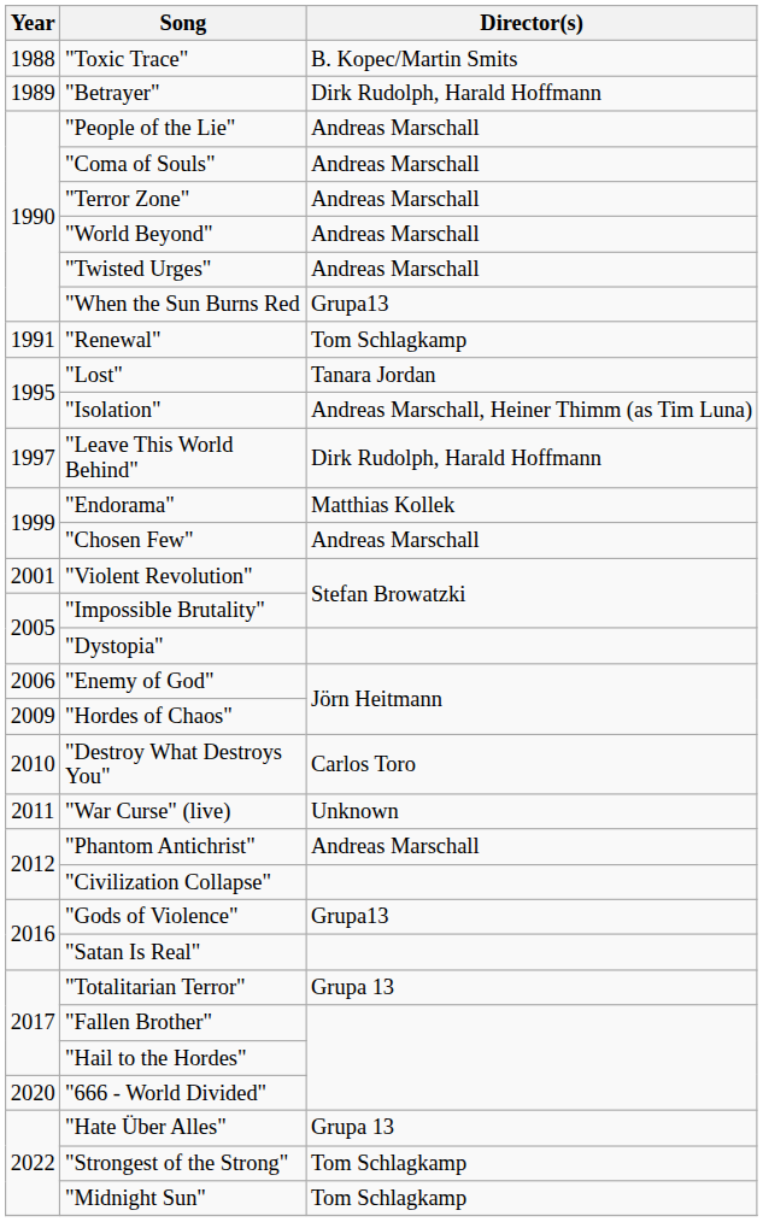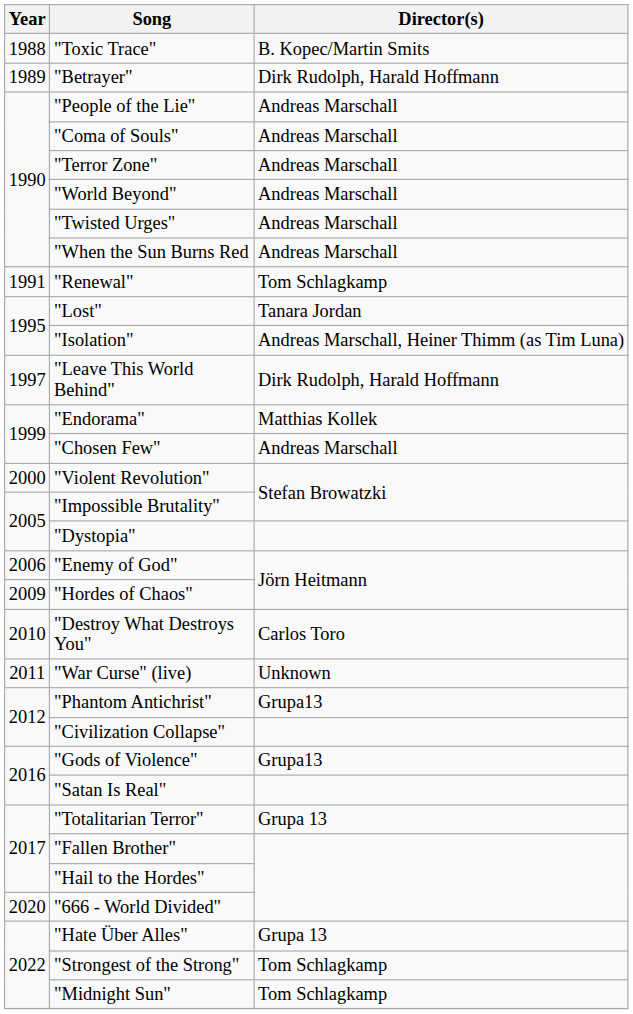"When the Sun Burns Red | Director(s): Grupa13 -> Andreas Marschall
"Violent Revolution" | Year: 2001 -> 2000
"Phantom Antichrist" | Director(s): Andreas Marschall -> Grupa13
